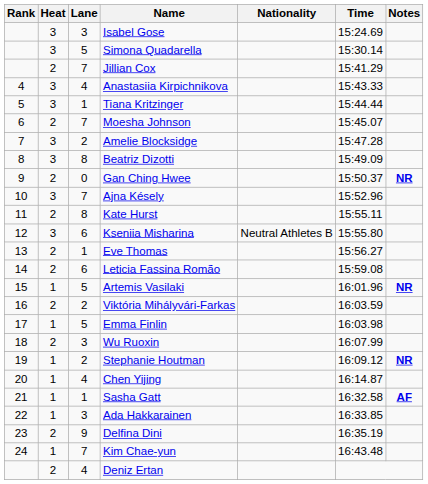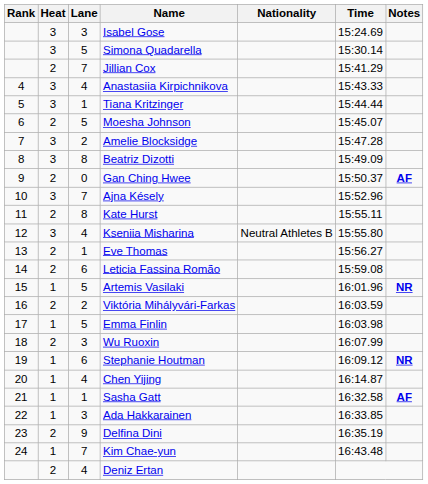Moesha Johnson | Lane: 7 -> 5
Gan Ching Hwee | Notes: NR -> AF
Kseniia Misharina | Lane: 6 -> 4
Stephanie Houtman | Lane: 2 -> 6
